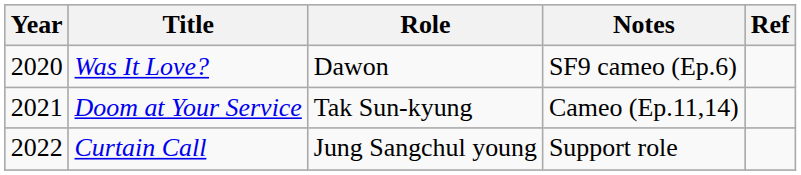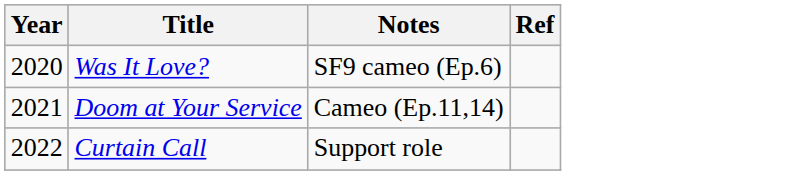- column: Role | Dawon | Tak Sun-kyung | Jung Sangchul young
